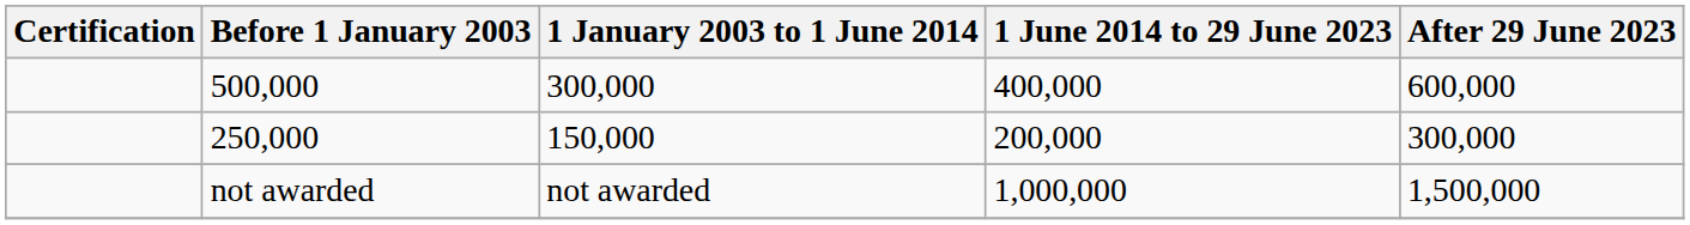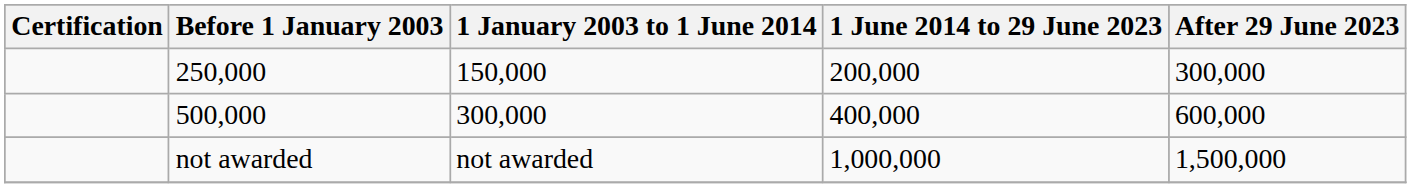rows swapped: 250,000 <-> 500,000
